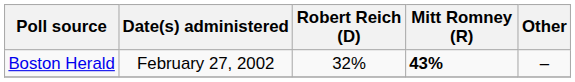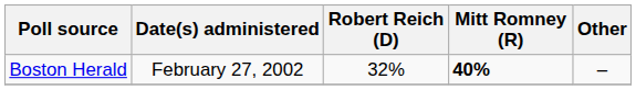Boston Herald | Mitt Romney (R): 43% -> 40%
